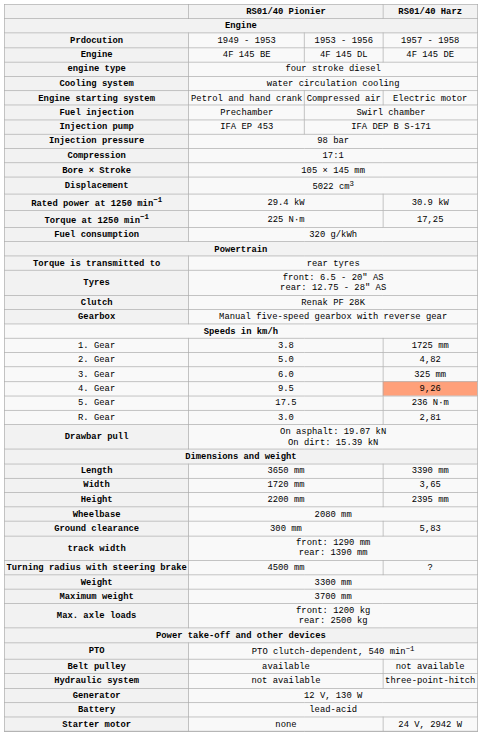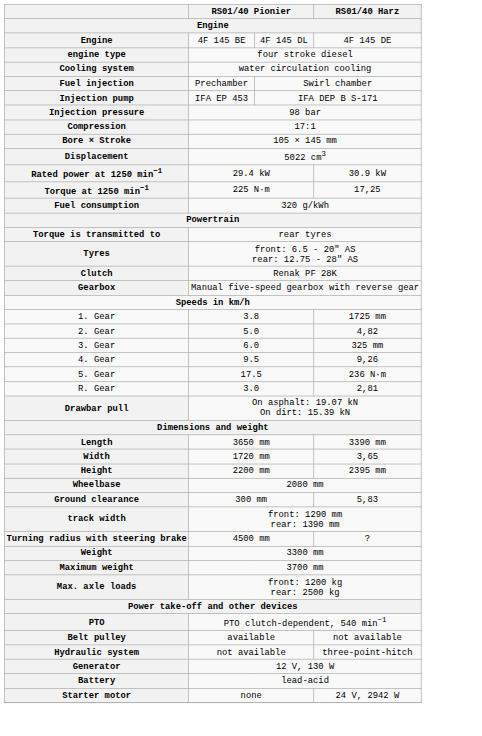- row: Prdocution | 1949 - 1953 | 1953 - 1956 | 1957 - 1958
- row: Engine starting system | Petrol and hand crank | Compressed air | Electric motor
4. Gear | RS01/40 Harz: lightsalmon background -> no background
